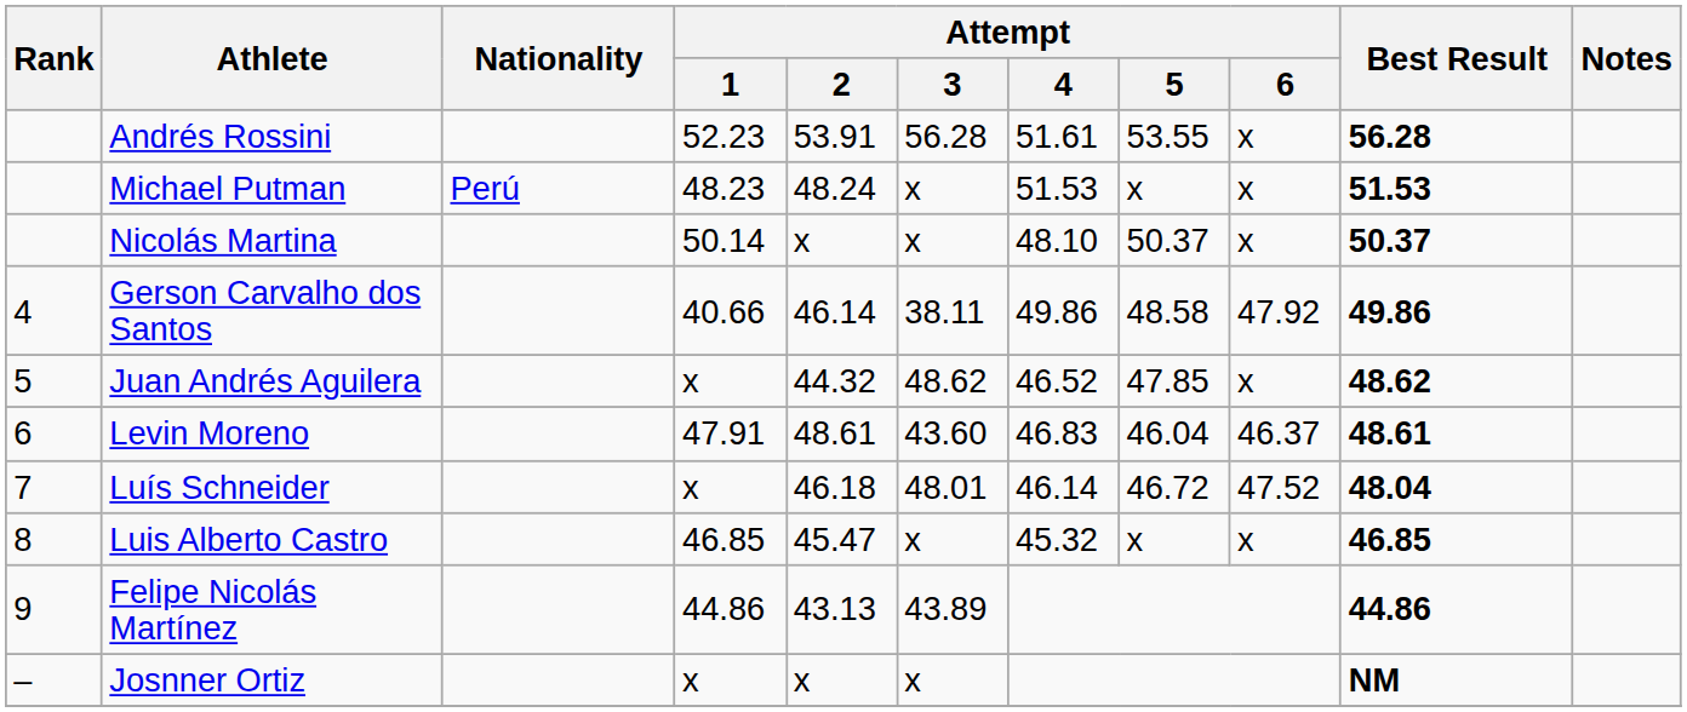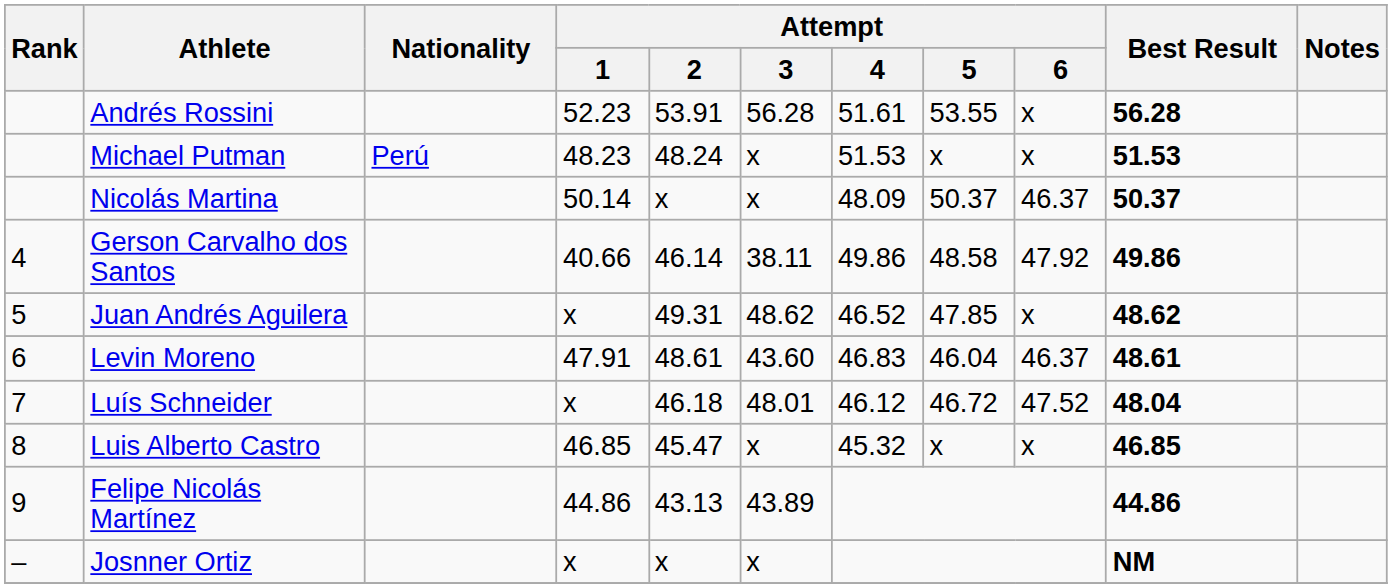Nicolás Martina | Attempt / 4: 48.10 -> 48.09
Nicolás Martina | Attempt / 6: x -> 46.37
Juan Andrés Aguilera | Attempt / 2: 44.32 -> 49.31
Luís Schneider | Attempt / 4: 46.14 -> 46.12
